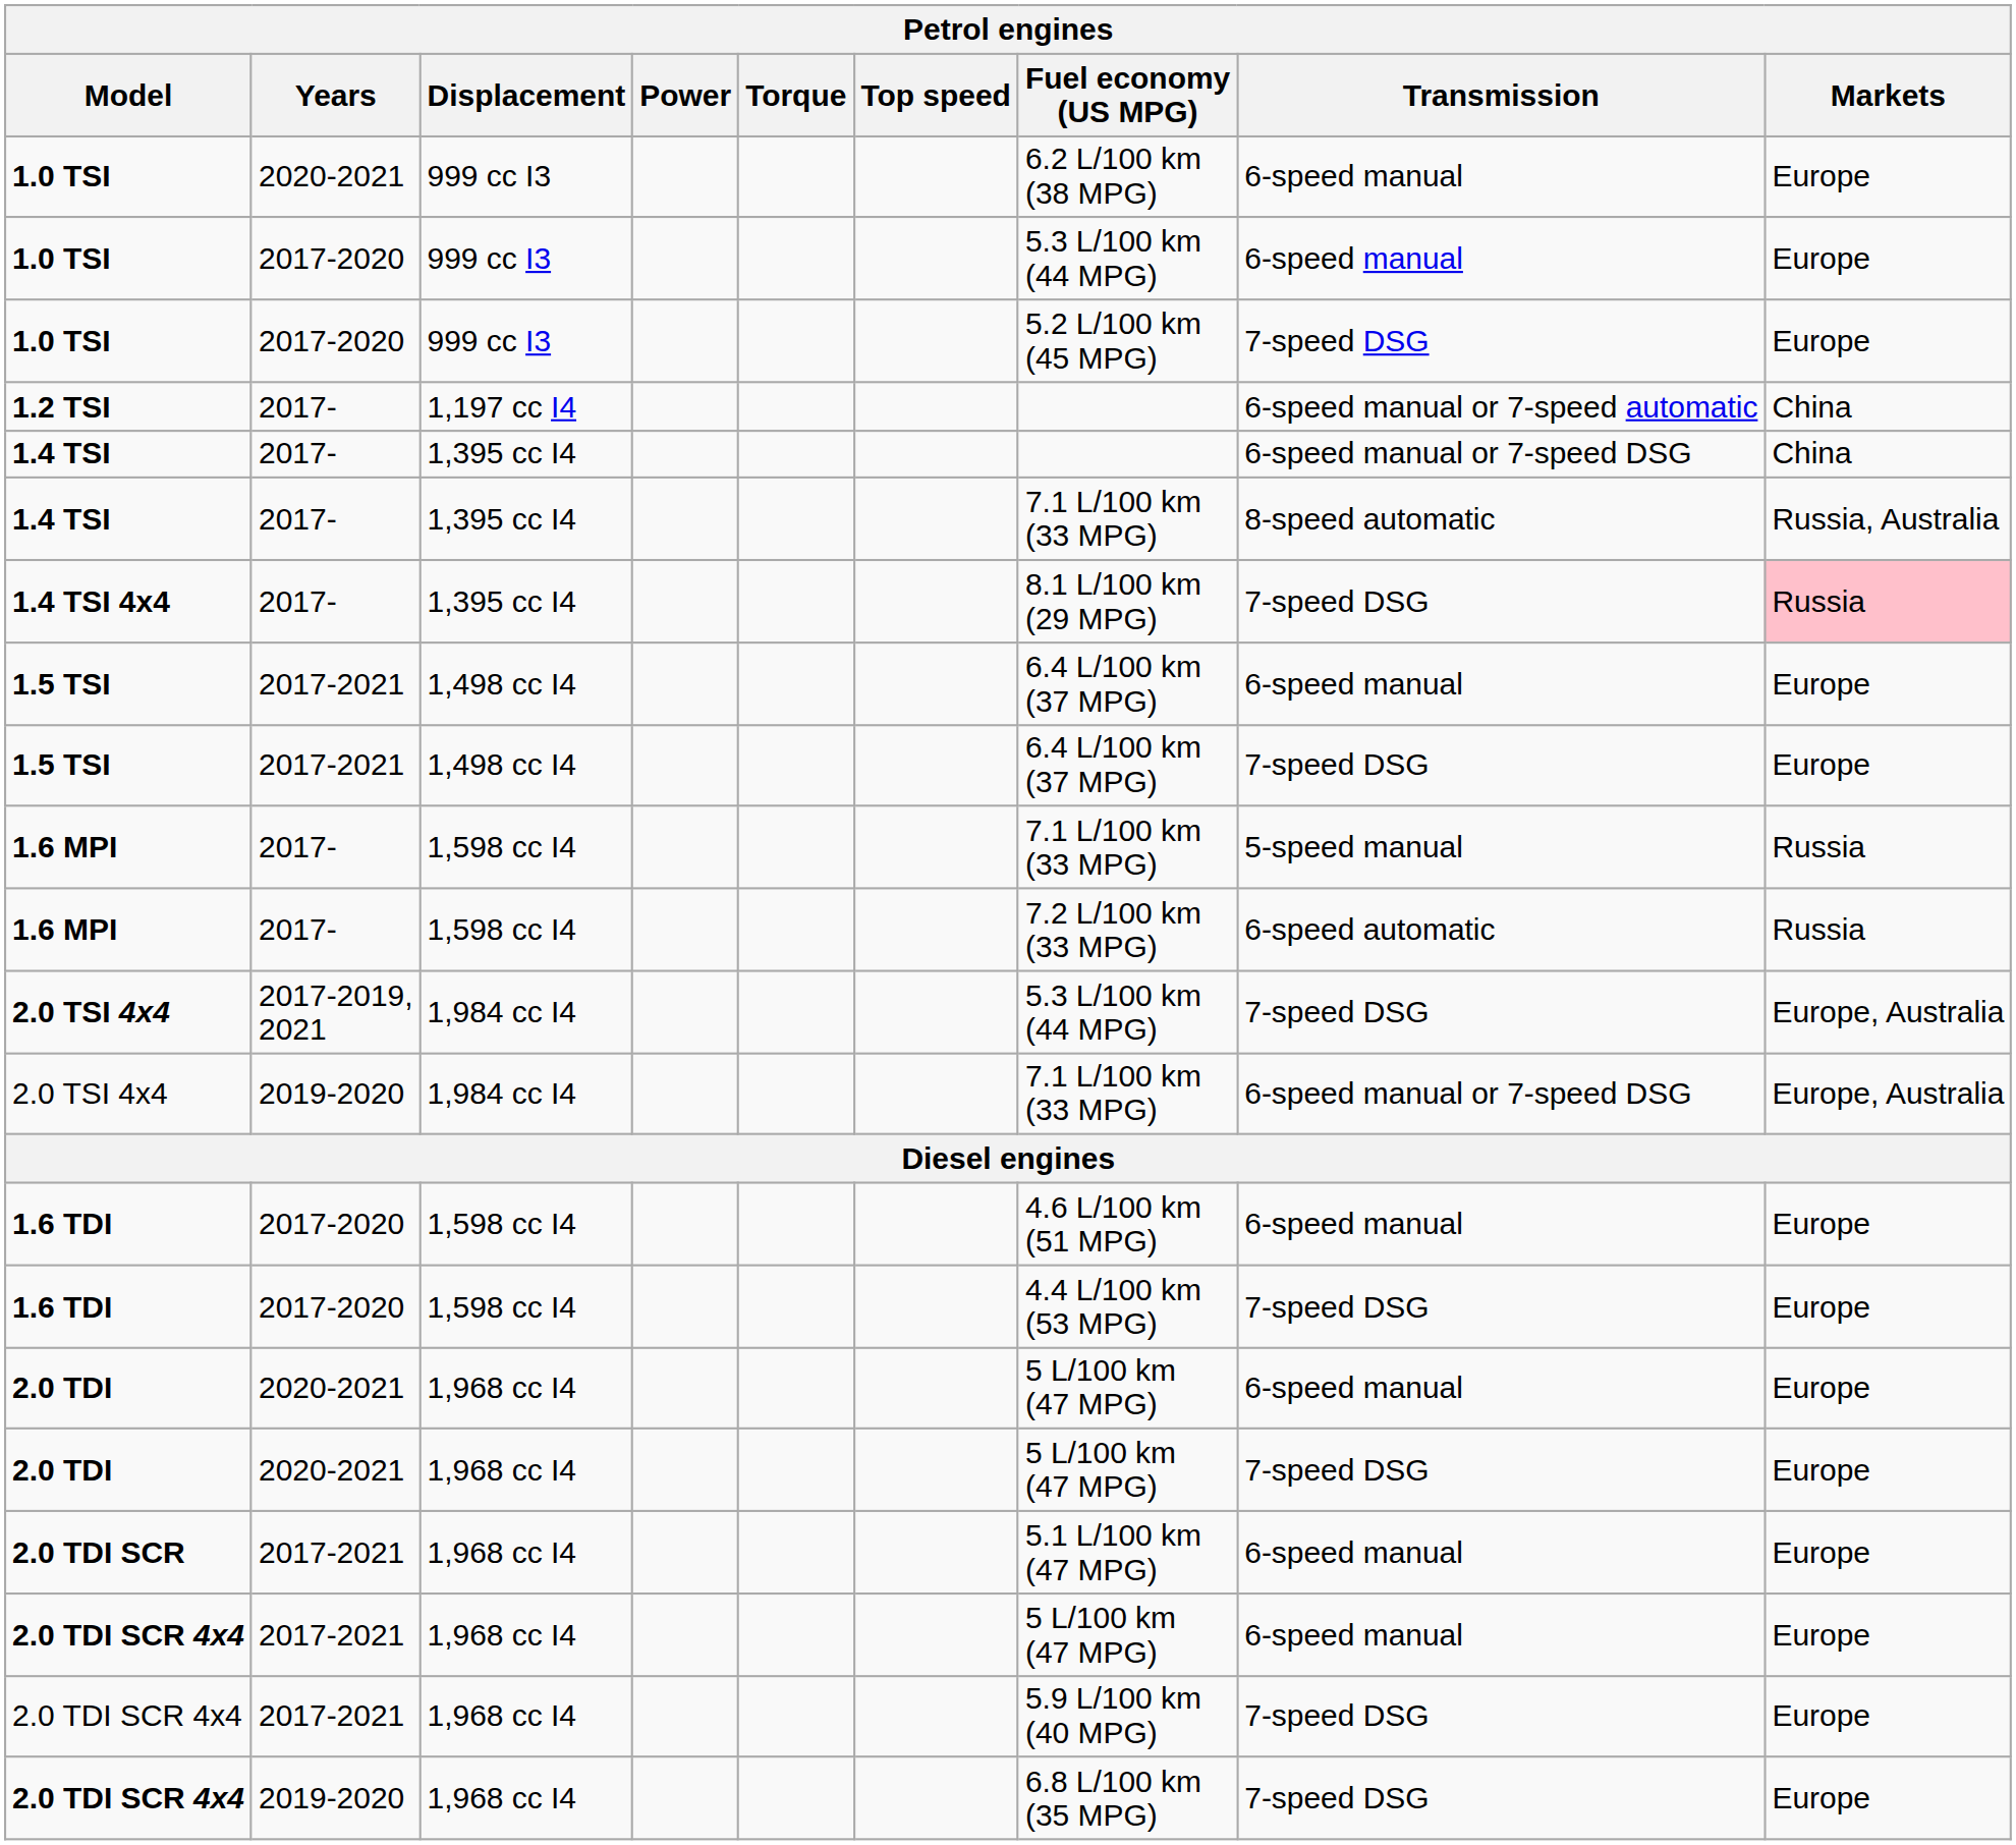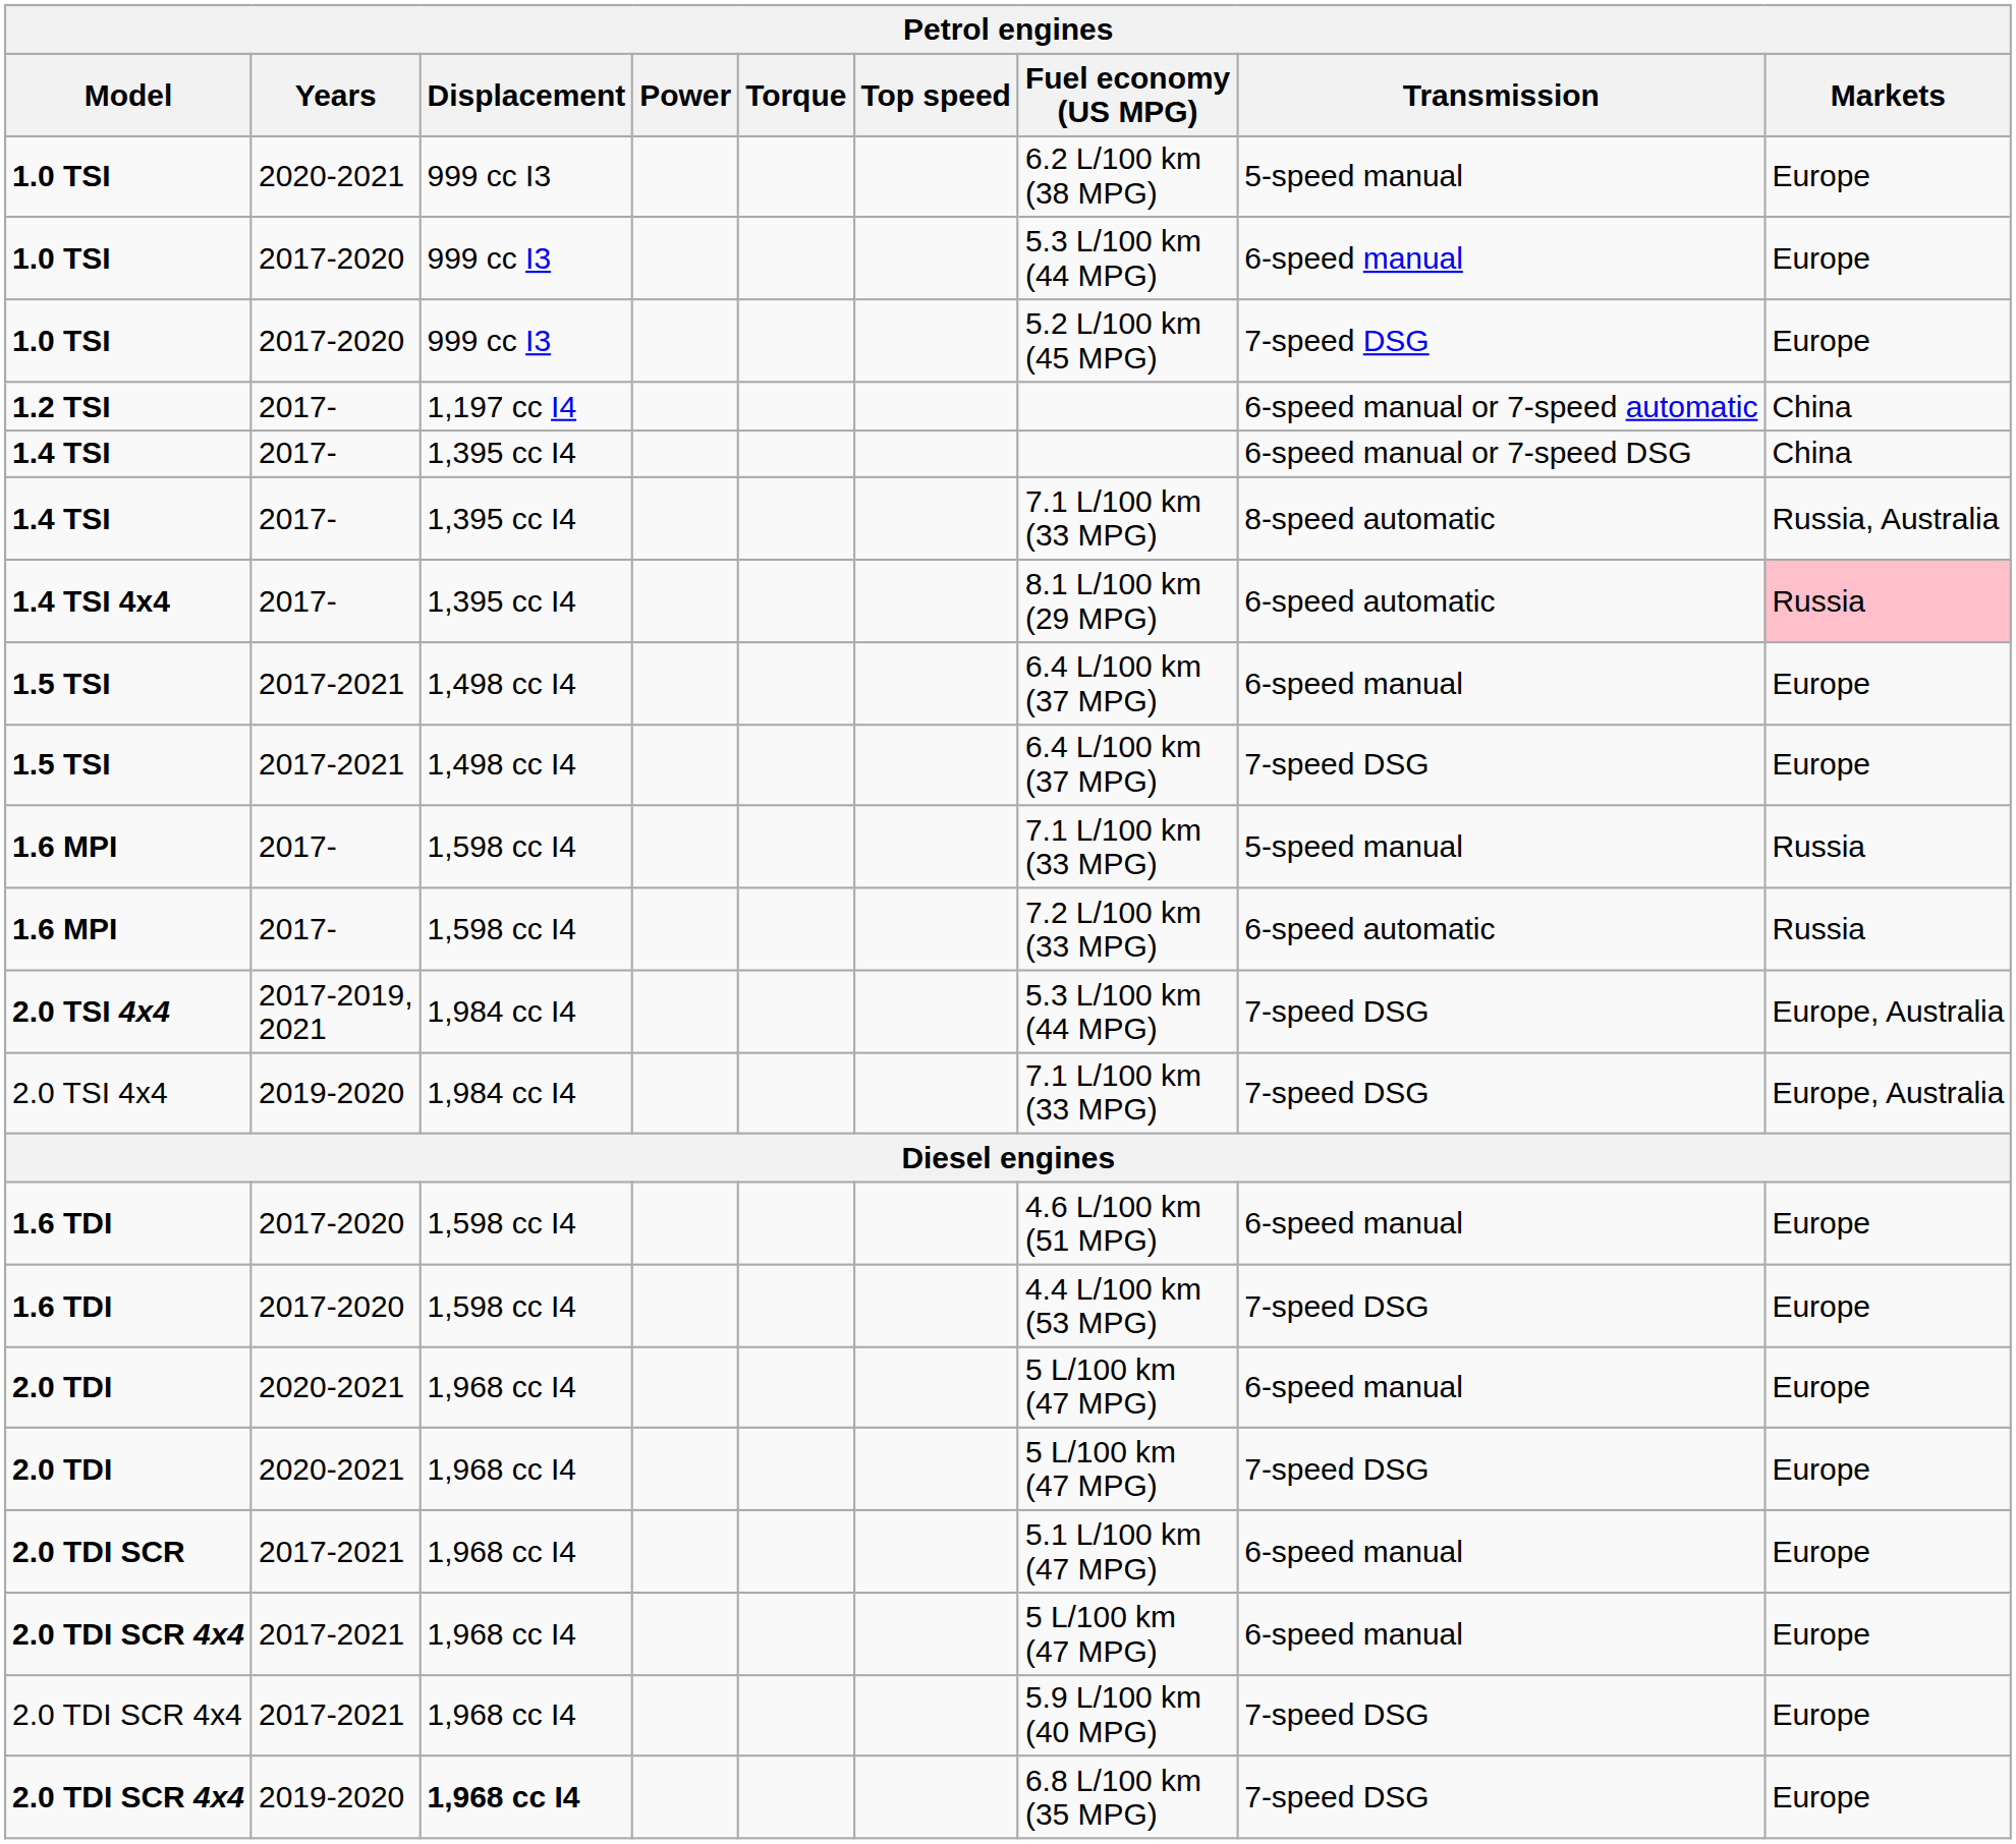1.0 TSI / 2020-2021 | Transmission: 6-speed manual -> 5-speed manual
1.4 TSI 4x4 | Transmission: 7-speed DSG -> 6-speed automatic
2.0 TSI 4x4 / 2019-2020 | Transmission: 6-speed manual or 7-speed DSG -> 7-speed DSG
2.0 TDI SCR 4x4 / 2019-2020 | Displacement: normal -> bold
